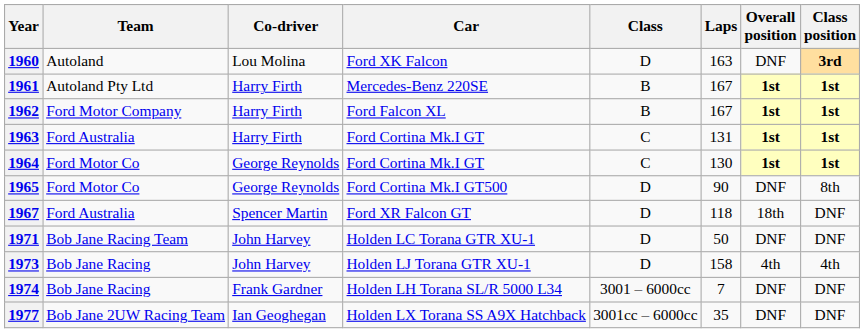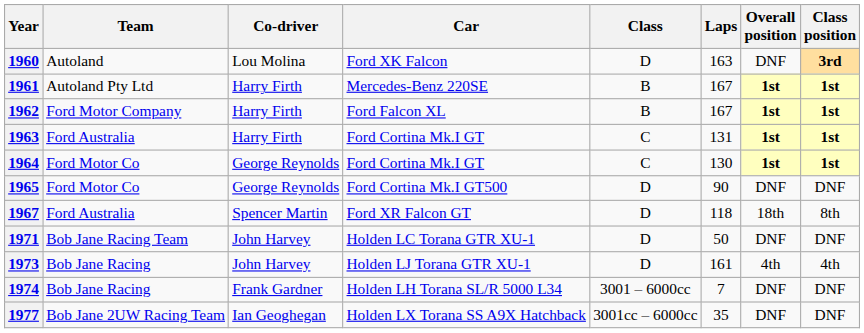1965 | Class position: 8th -> DNF
1967 | Class position: DNF -> 8th
1973 | Laps: 158 -> 161
